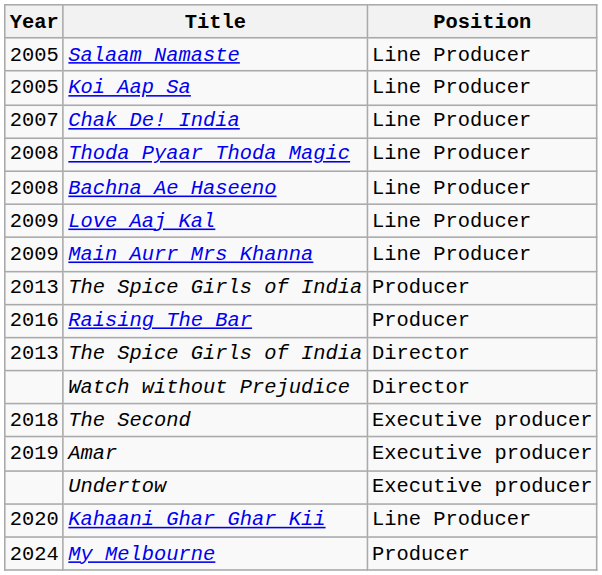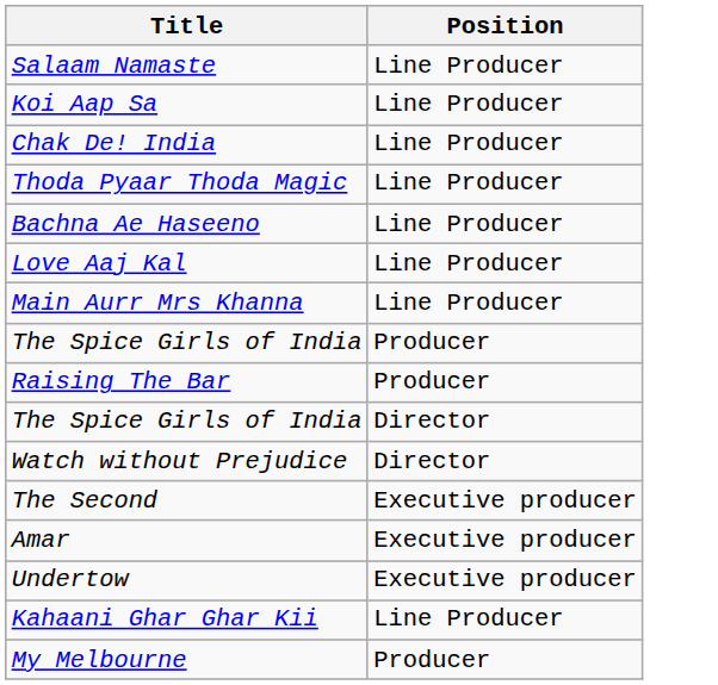- column: Year | 2005 | 2005 | 2007 | 2008 | 2008 | 2009 | 2009 | 2013 | 2016 | 2013 | 2018 | 2019 | 2020 | 2024
